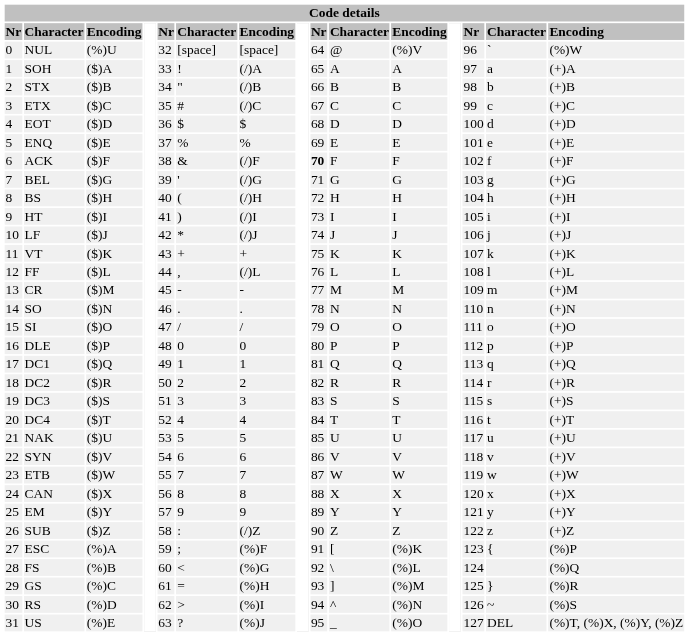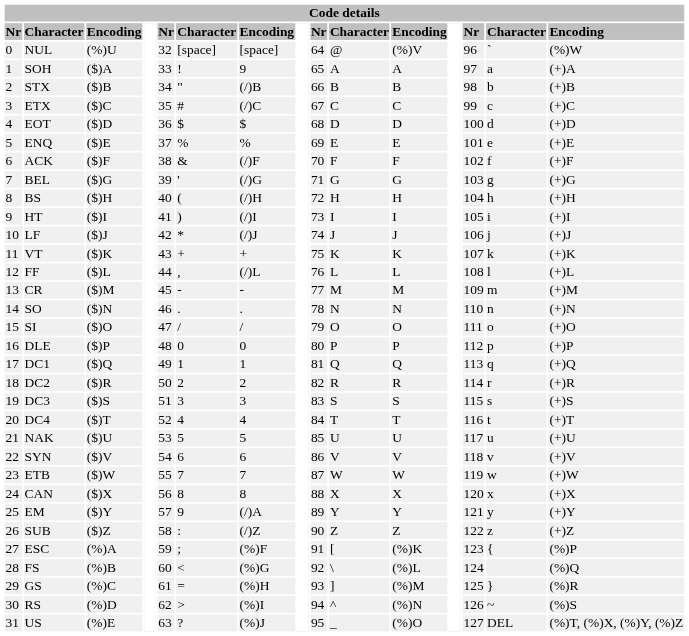SOH | column 7: (/)A -> 9
ACK | column 9: bold -> normal
EM | column 7: 9 -> (/)A
